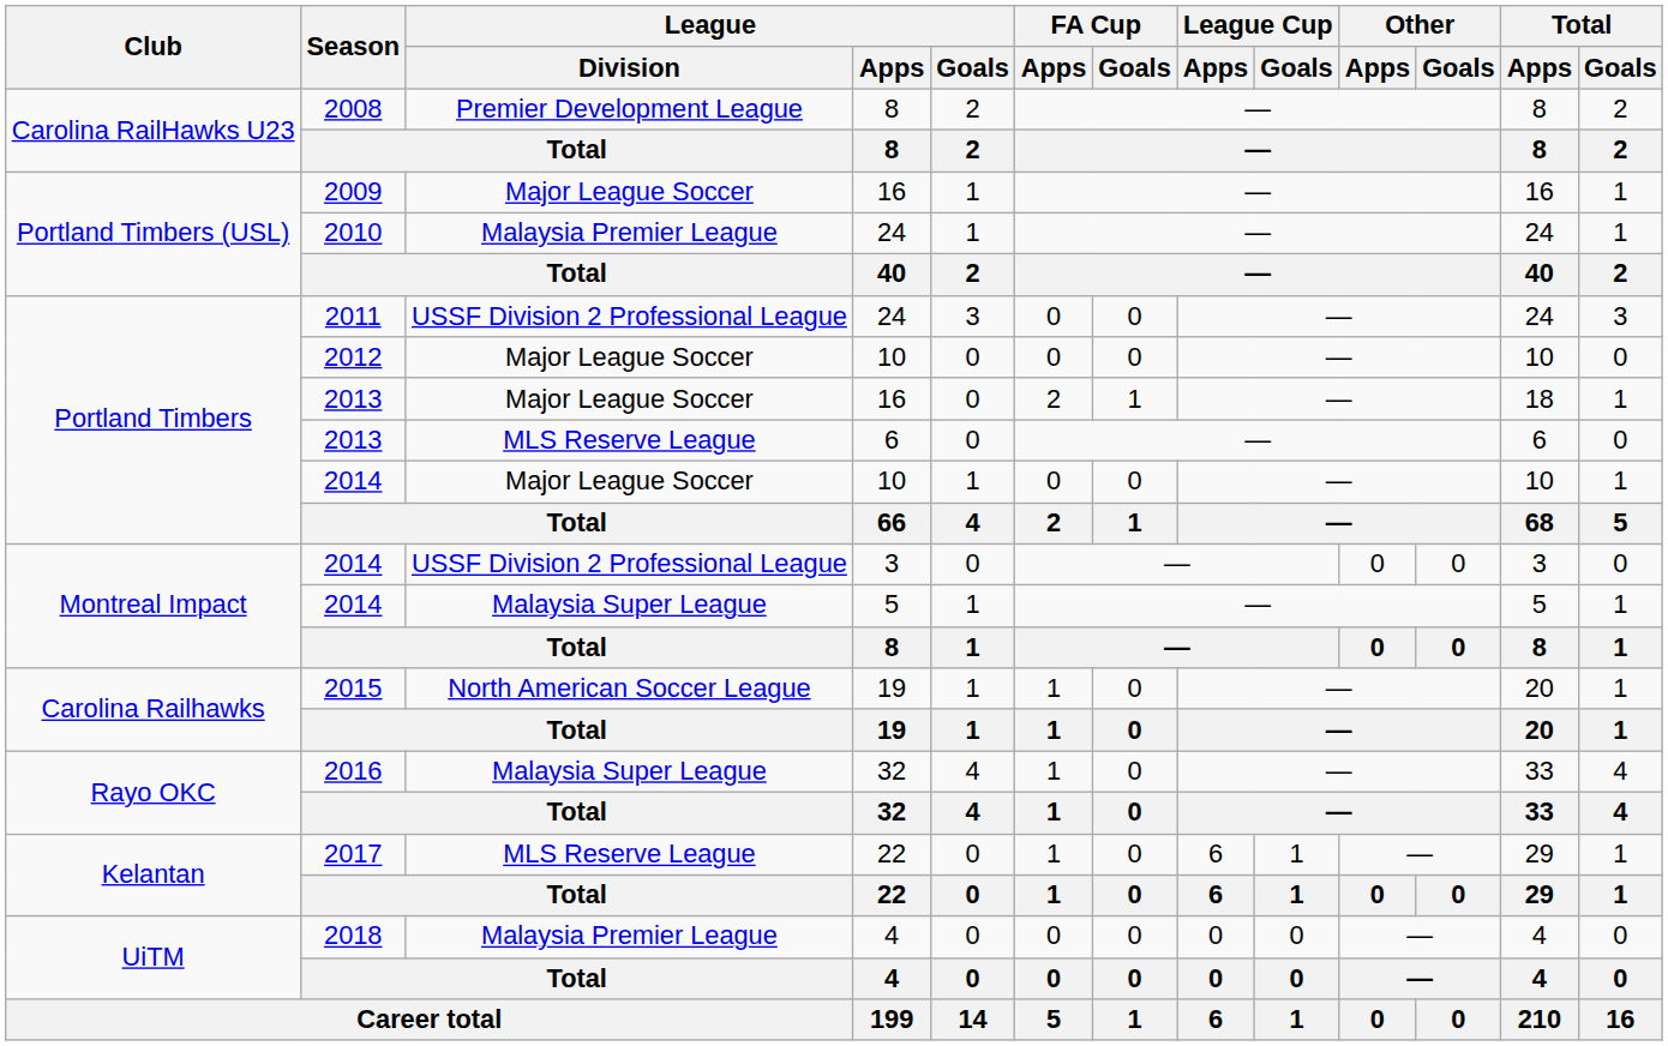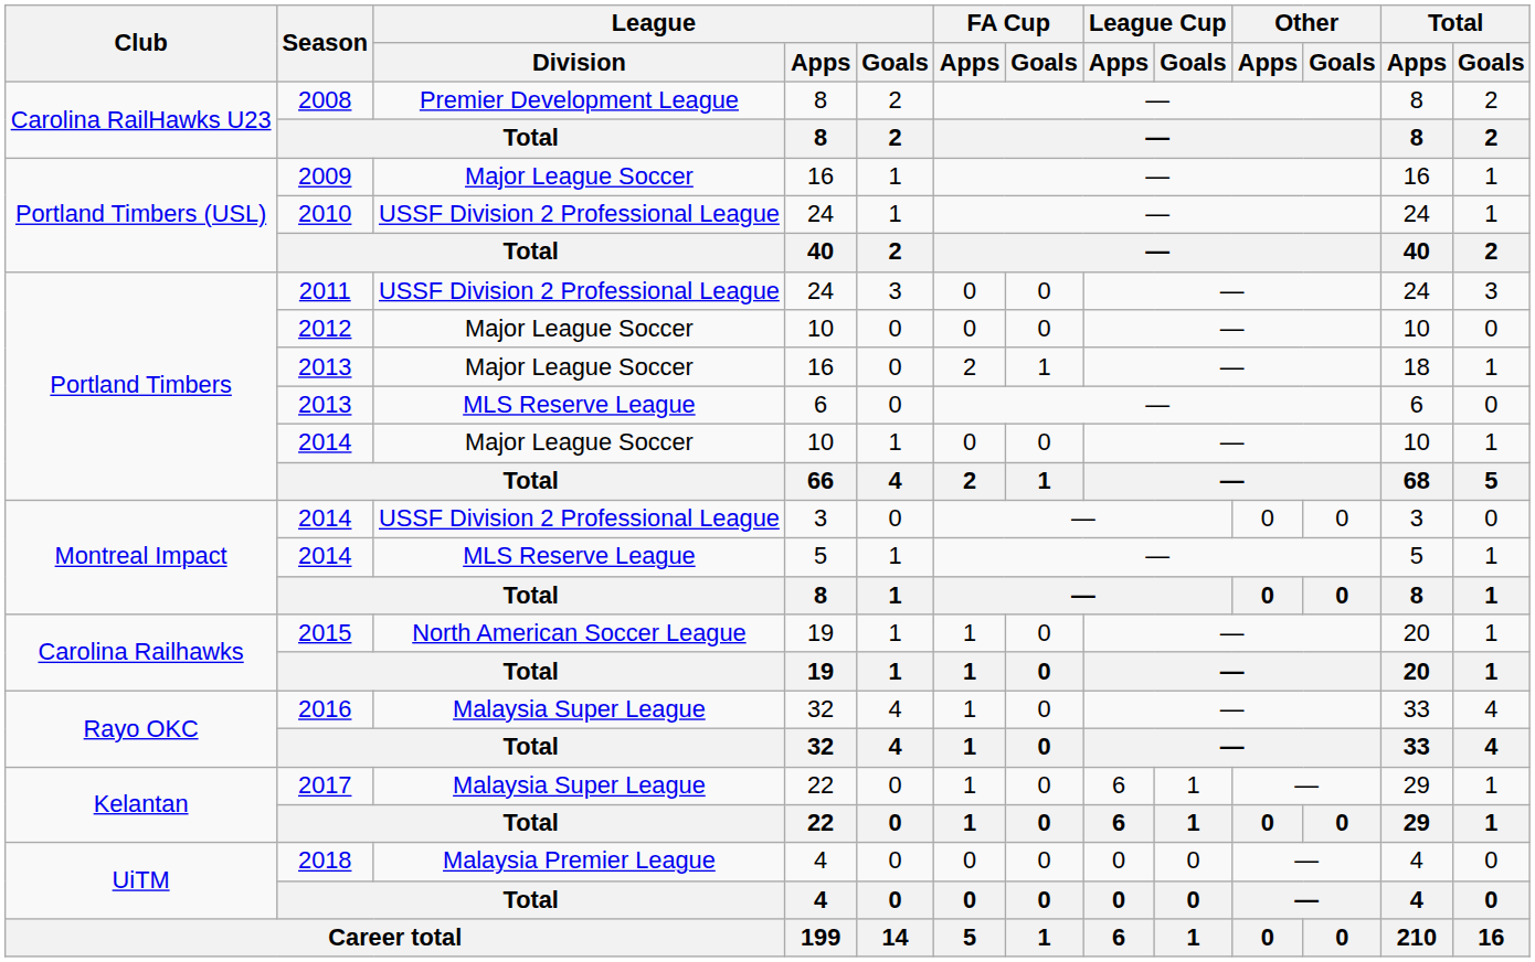2010 | League / Division: Malaysia Premier League -> USSF Division 2 Professional League
2014 / 5 | League / Division: Malaysia Super League -> MLS Reserve League
2017 | League / Division: MLS Reserve League -> Malaysia Super League
